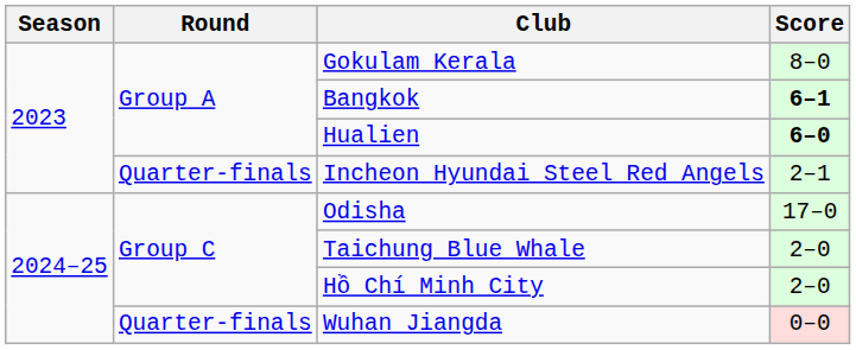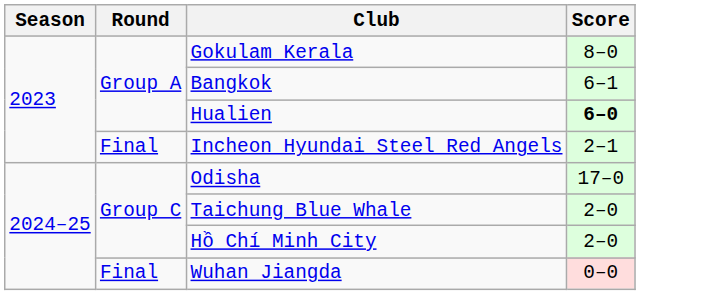Bangkok | Score: bold -> normal
Incheon Hyundai Steel Red Angels | Round: Quarter-finals -> Final
Wuhan Jiangda | Round: Quarter-finals -> Final
